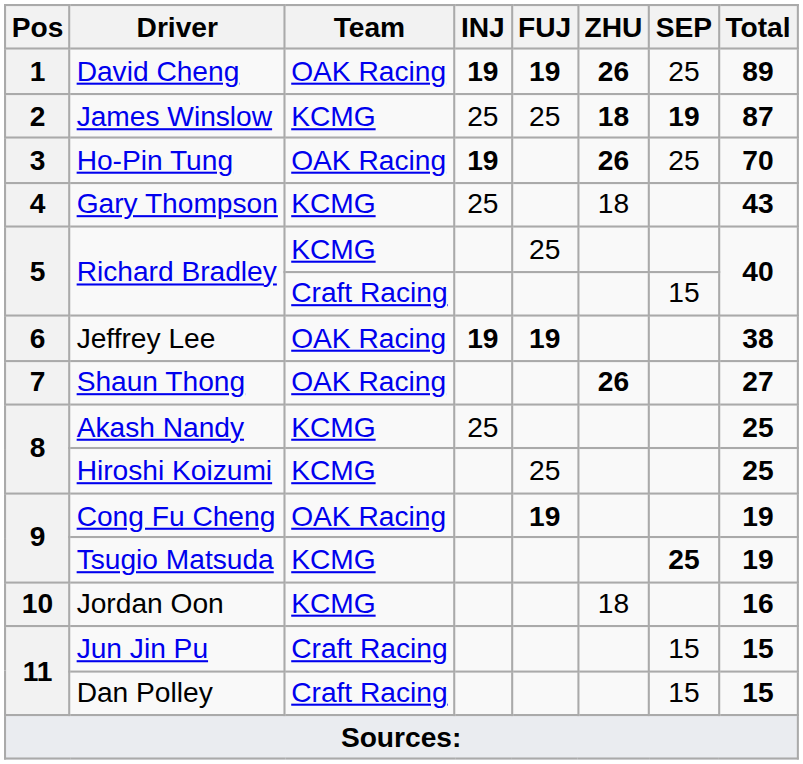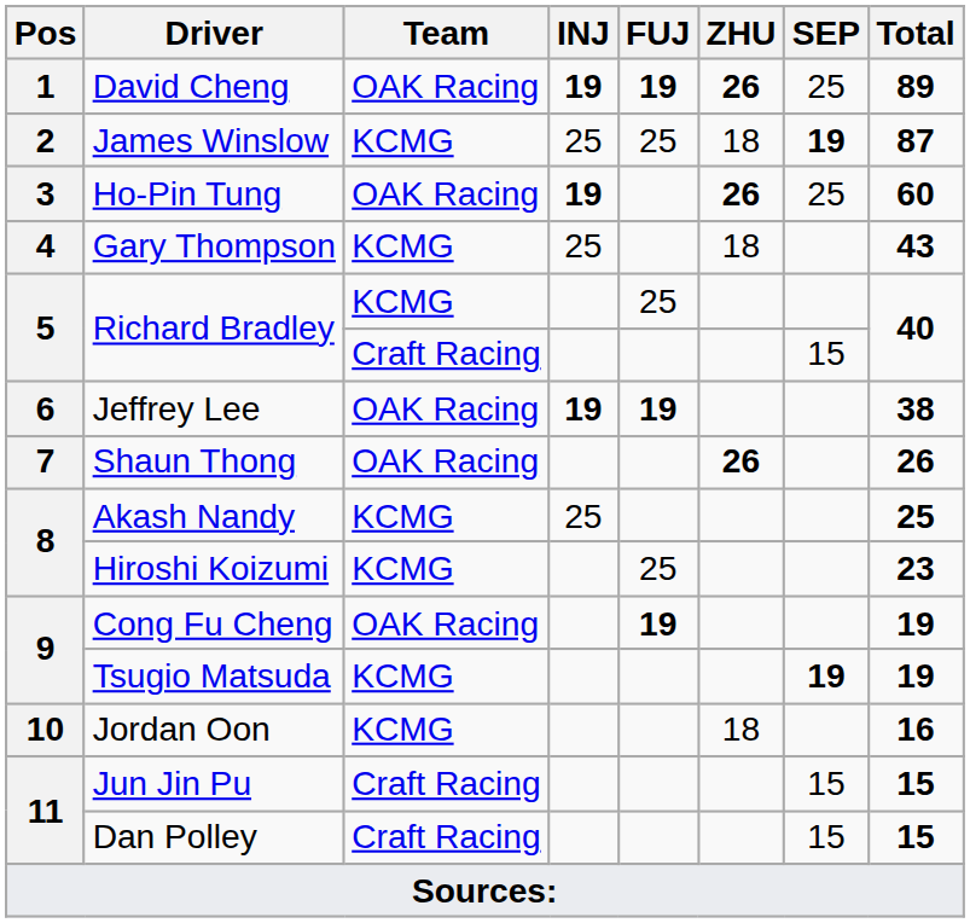James Winslow | ZHU: bold -> normal
Ho-Pin Tung | Total: 70 -> 60
Shaun Thong | Total: 27 -> 26
Hiroshi Koizumi | Total: 25 -> 23
Tsugio Matsuda | SEP: 25 -> 19
